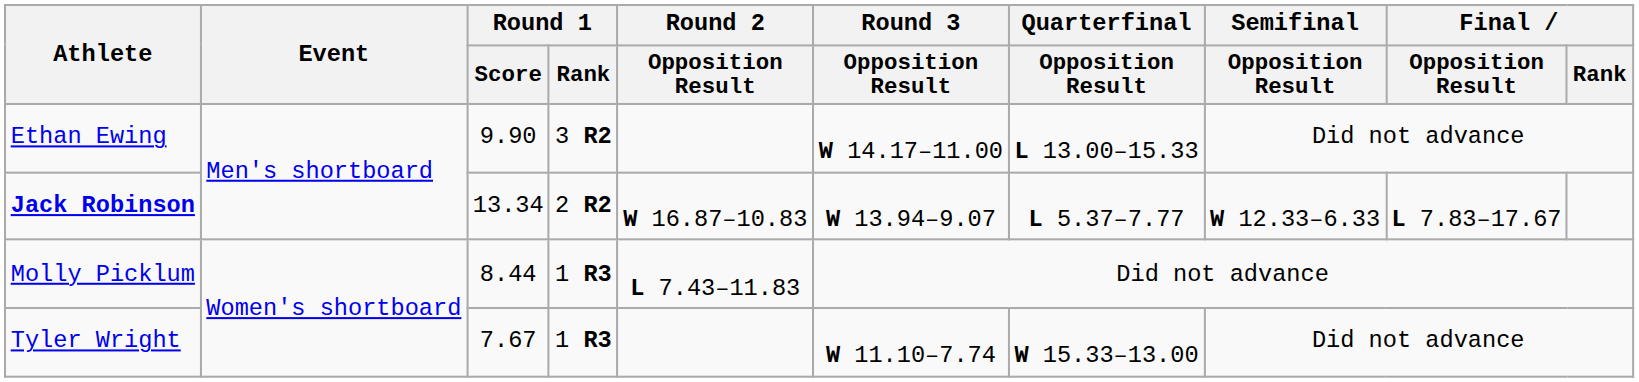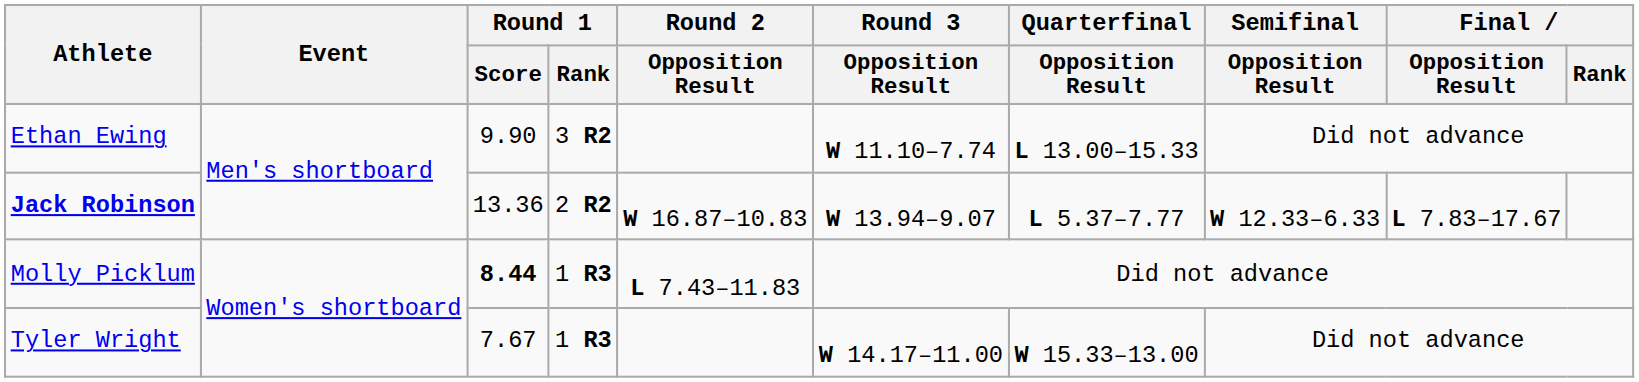Ethan Ewing | Round 3 / Opposition Result: W 14.17–11.00 -> W 11.10–7.74
Jack Robinson | Round 1 / Score: 13.34 -> 13.36
Molly Picklum | Round 1 / Score: normal -> bold
Tyler Wright | Round 3 / Opposition Result: W 11.10–7.74 -> W 14.17–11.00
